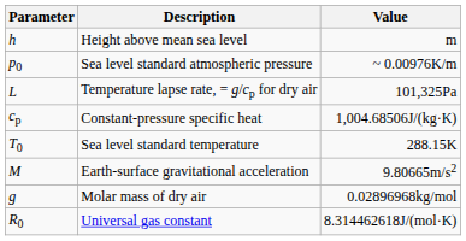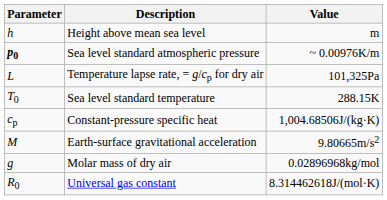Sea level standard atmospheric pressure | Parameter: normal -> bold
rows swapped: Constant-pressure specific heat <-> Sea level standard temperature
